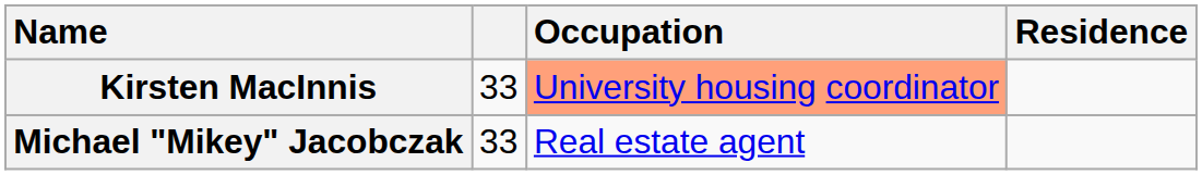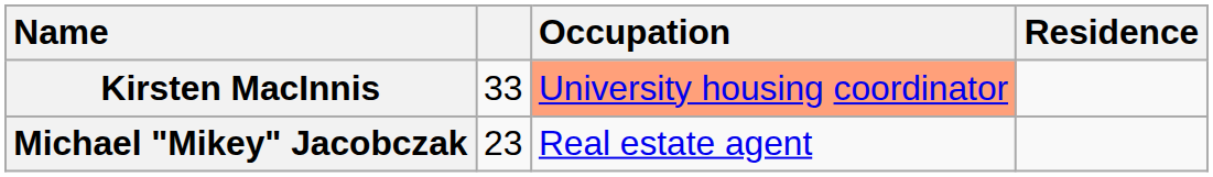Michael "Mikey" Jacobczak | column 2: 33 -> 23
